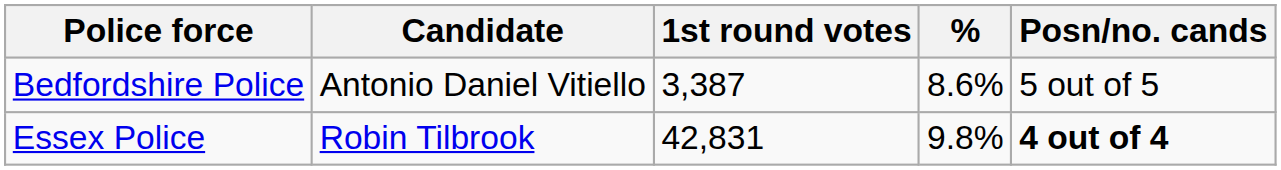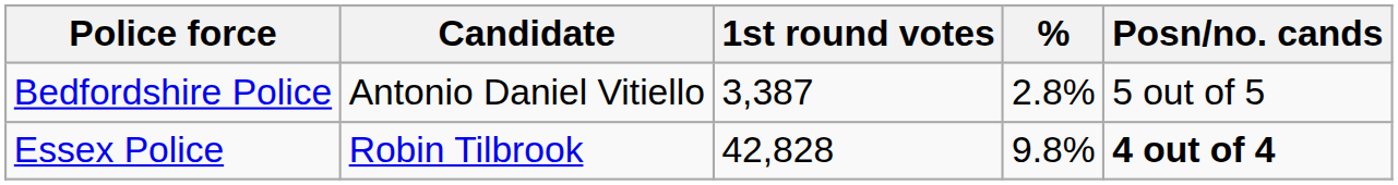Bedfordshire Police | %: 8.6% -> 2.8%
Essex Police | 1st round votes: 42,831 -> 42,828
